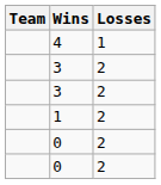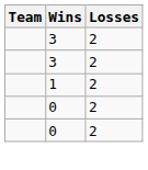- row: 4 | 1
